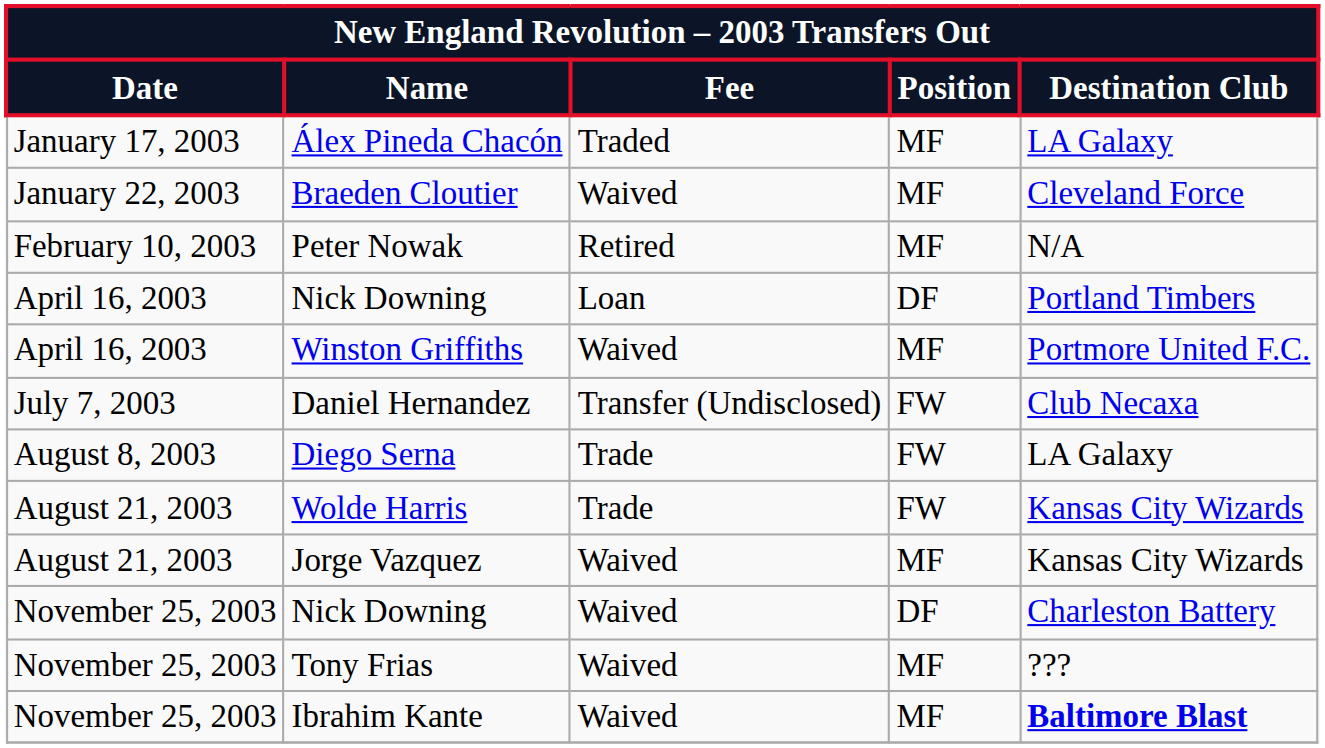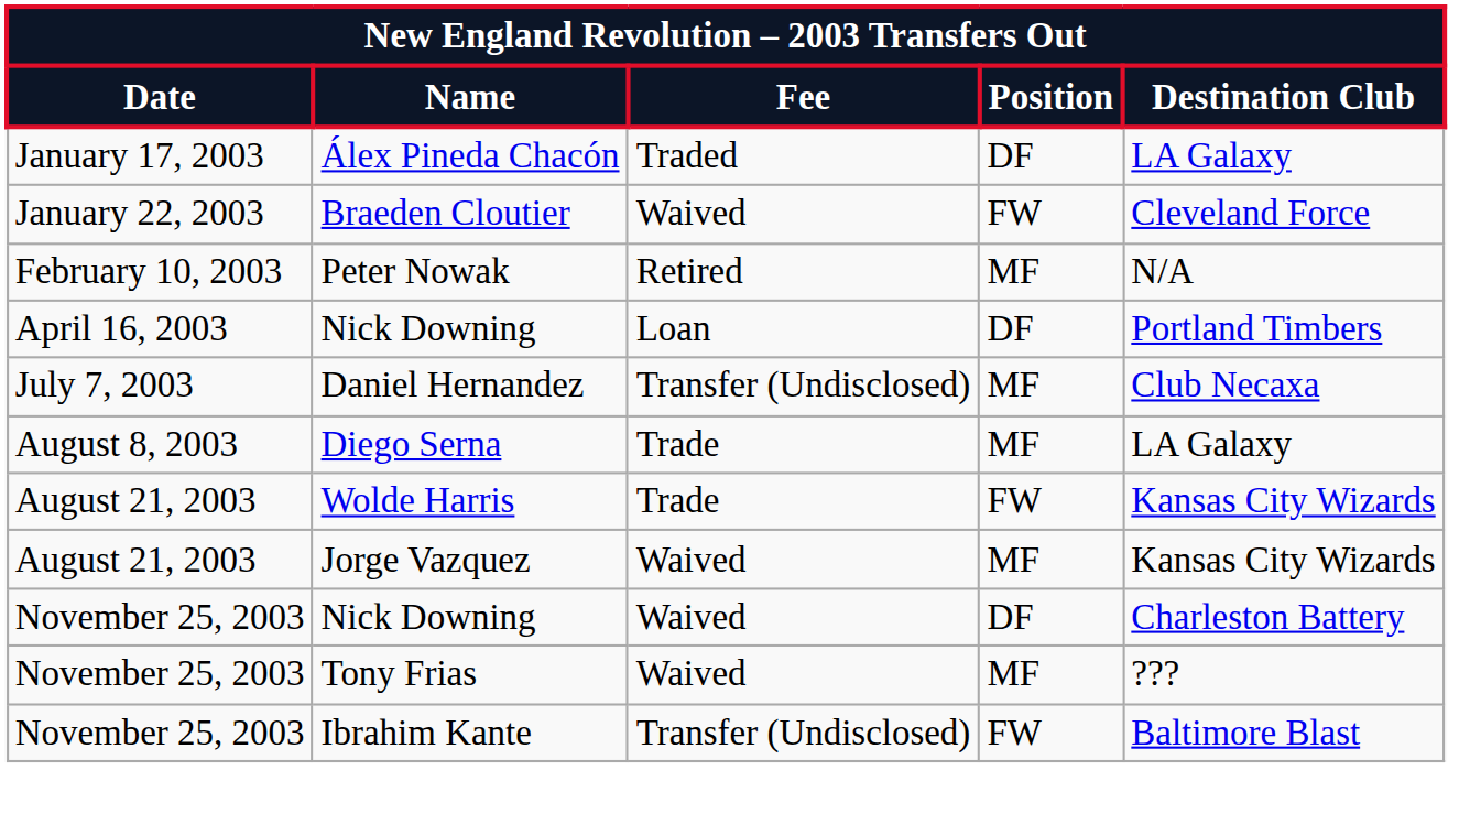Álex Pineda Chacón | Position: MF -> DF
Braeden Cloutier | Position: MF -> FW
- row: April 16, 2003 | Winston Griffiths | Waived | MF | Portmore United F.C.
Daniel Hernandez | Position: FW -> MF
Diego Serna | Position: FW -> MF
Ibrahim Kante | Fee: Waived -> Transfer (Undisclosed)
Ibrahim Kante | Position: MF -> FW
Ibrahim Kante | Destination Club: bold -> normal
